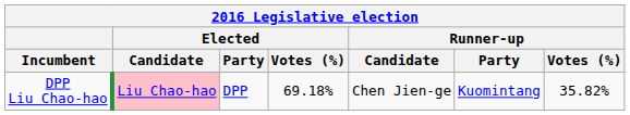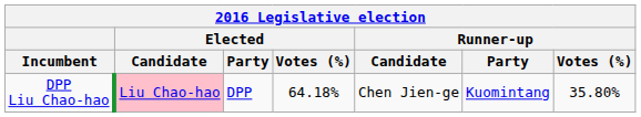DPP Liu Chao-hao | Elected / Votes (%): 69.18% -> 64.18%
DPP Liu Chao-hao | Runner-up / Votes (%): 35.82% -> 35.80%
